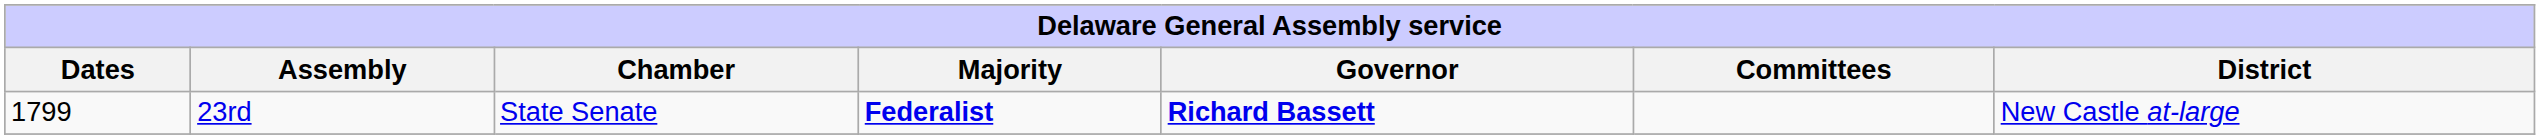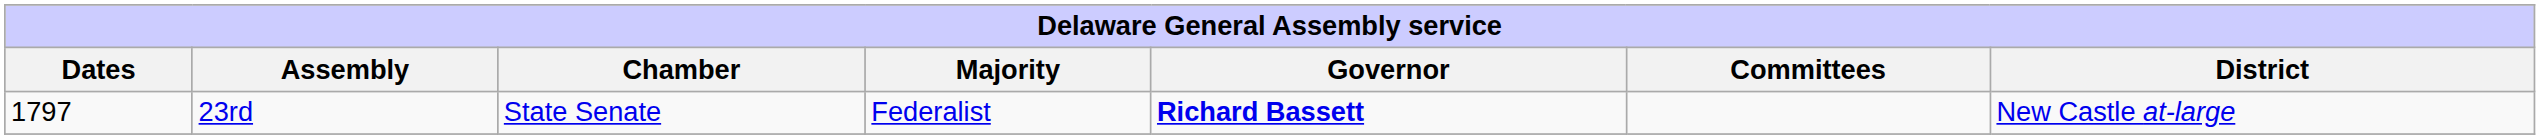23rd | Dates: 1799 -> 1797
23rd | Majority: bold -> normal
